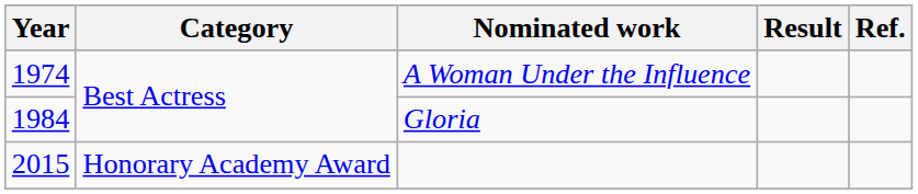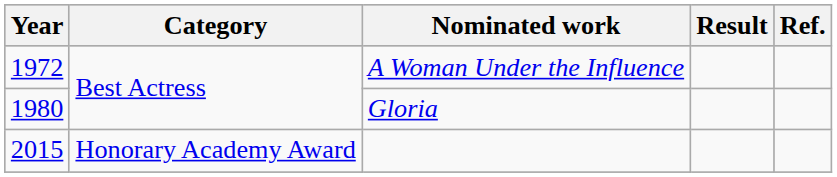A Woman Under the Influence | Year: 1974 -> 1972
Gloria | Year: 1984 -> 1980
